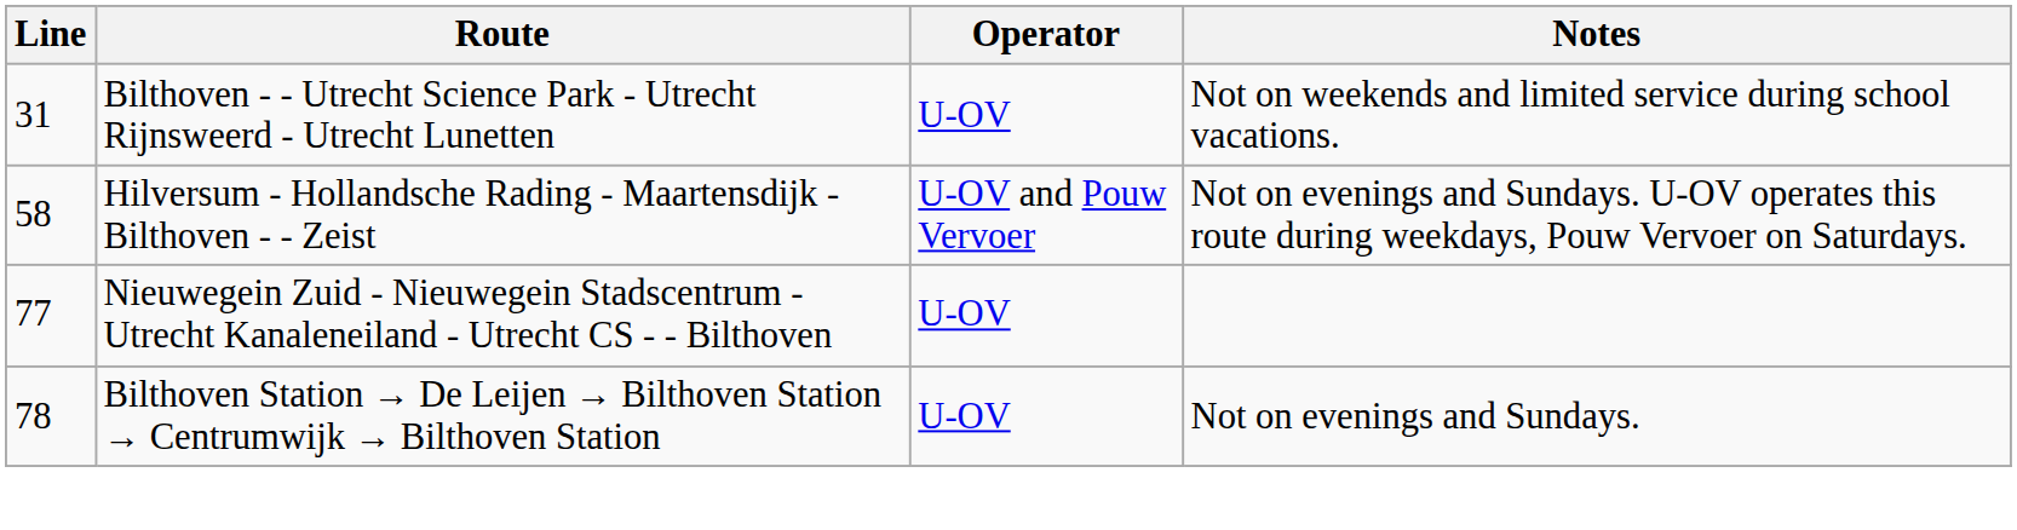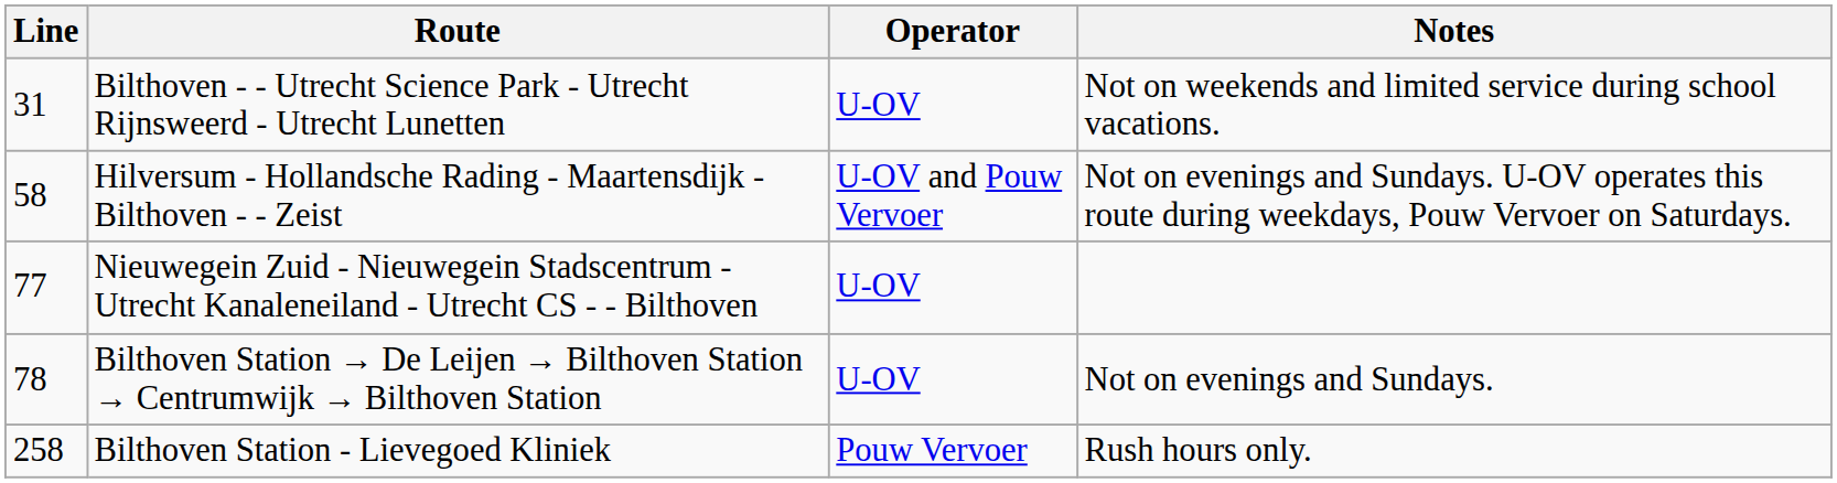+ row: 258 | Bilthoven Station - Lievegoed Kliniek | Pouw Vervoer | Rush hours only.
